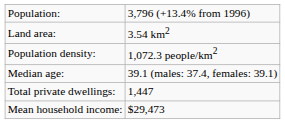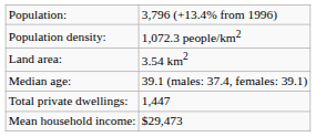rows swapped: Land area: <-> Population density:
